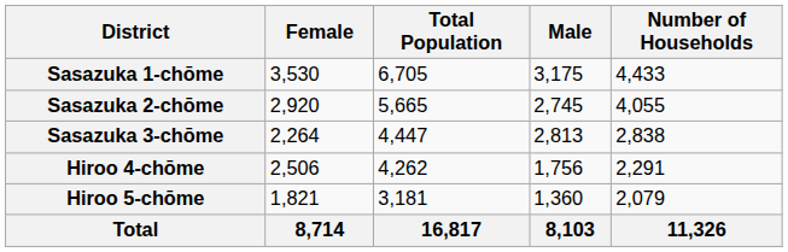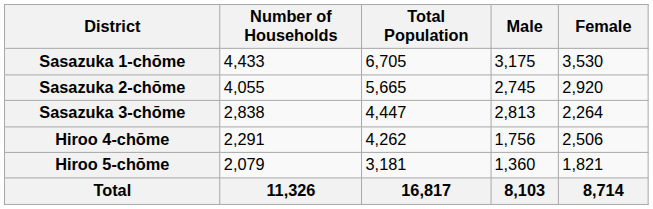columns swapped: Number of Households <-> Female
